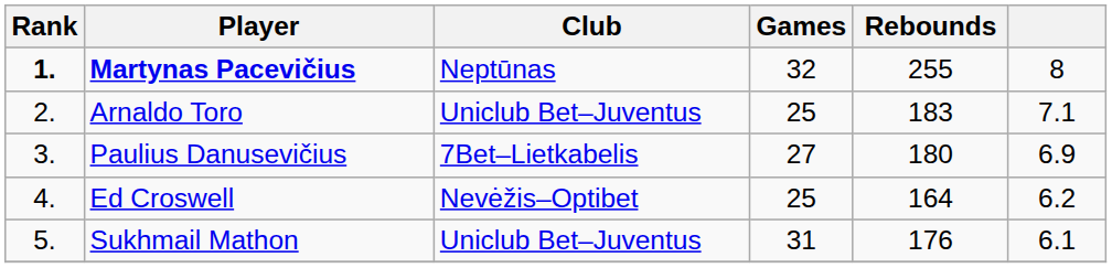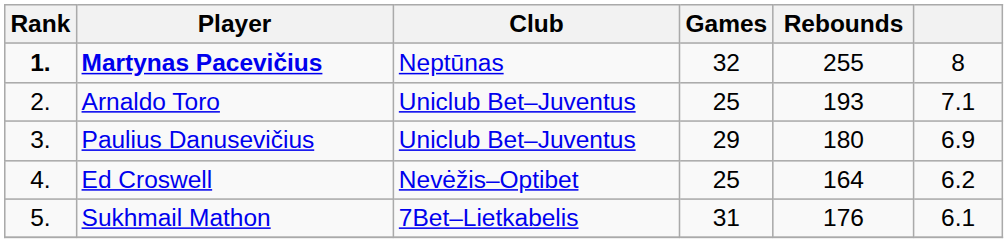Arnaldo Toro | Rebounds: 183 -> 193
Paulius Danusevičius | Club: 7Bet–Lietkabelis -> Uniclub Bet–Juventus
Paulius Danusevičius | Games: 27 -> 29
Sukhmail Mathon | Club: Uniclub Bet–Juventus -> 7Bet–Lietkabelis
